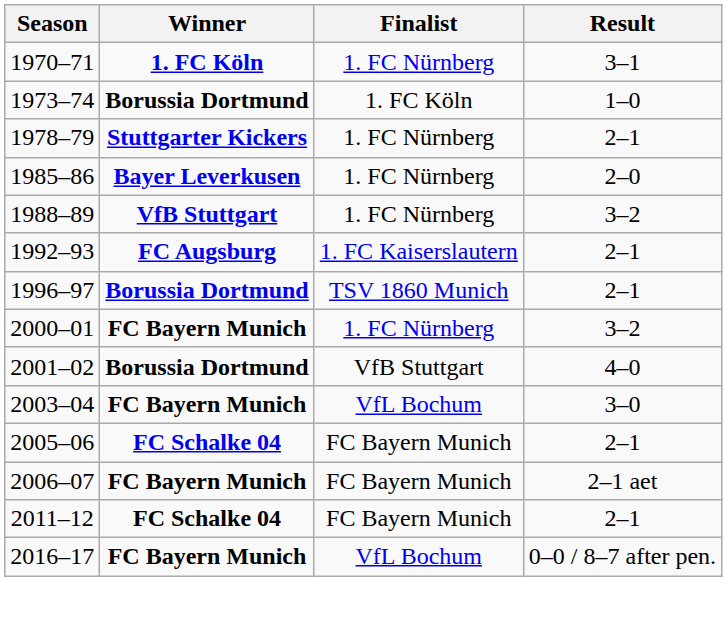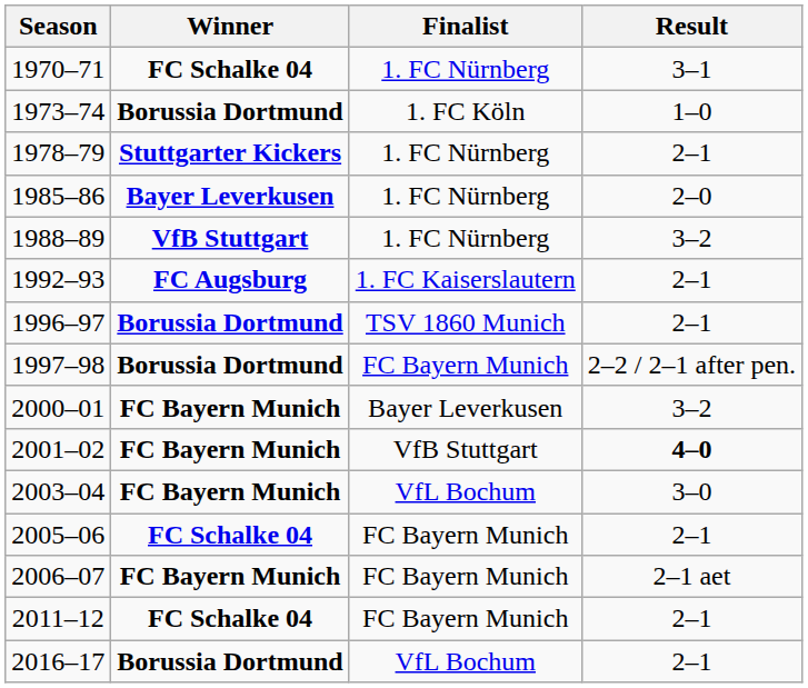1970–71 | Winner: 1. FC Köln -> FC Schalke 04
+ row: 1997–98 | Borussia Dortmund | FC Bayern Munich | 2–2 / 2–1 after pen.
2000–01 | Finalist: 1. FC Nürnberg -> Bayer Leverkusen
2001–02 | Winner: Borussia Dortmund -> FC Bayern Munich
2001–02 | Result: normal -> bold
2016–17 | Winner: FC Bayern Munich -> Borussia Dortmund
2016–17 | Result: 0–0 / 8–7 after pen. -> 2–1
